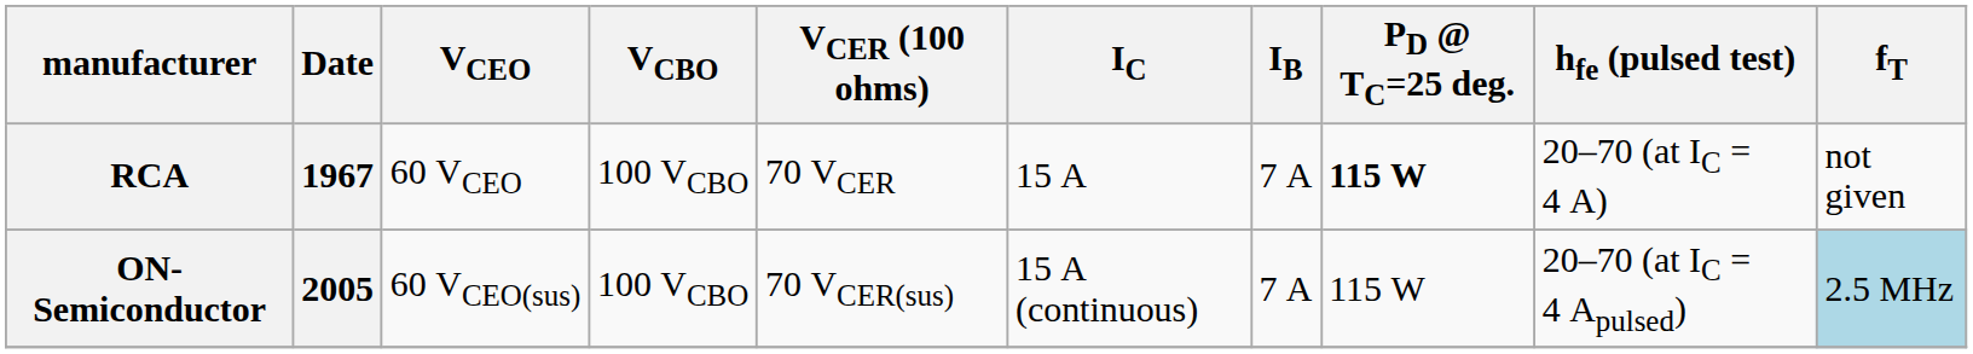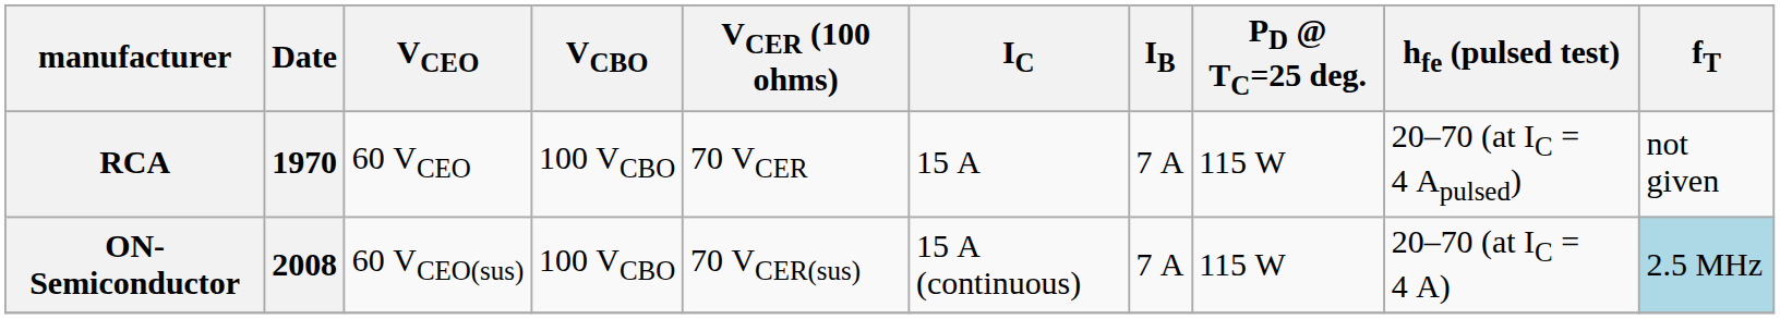RCA | Date: 1967 -> 1970
RCA | PD @ TC=25 deg.: bold -> normal
RCA | hfe (pulsed test): 20–70 (at IC = 4 A) -> 20–70 (at IC = 4 Apulsed)
ON-Semiconductor | Date: 2005 -> 2008
ON-Semiconductor | hfe (pulsed test): 20–70 (at IC = 4 Apulsed) -> 20–70 (at IC = 4 A)
